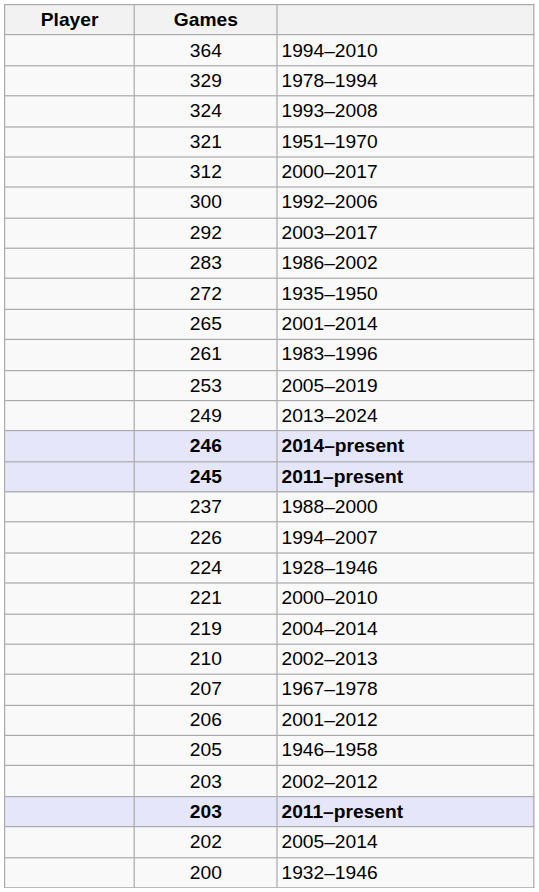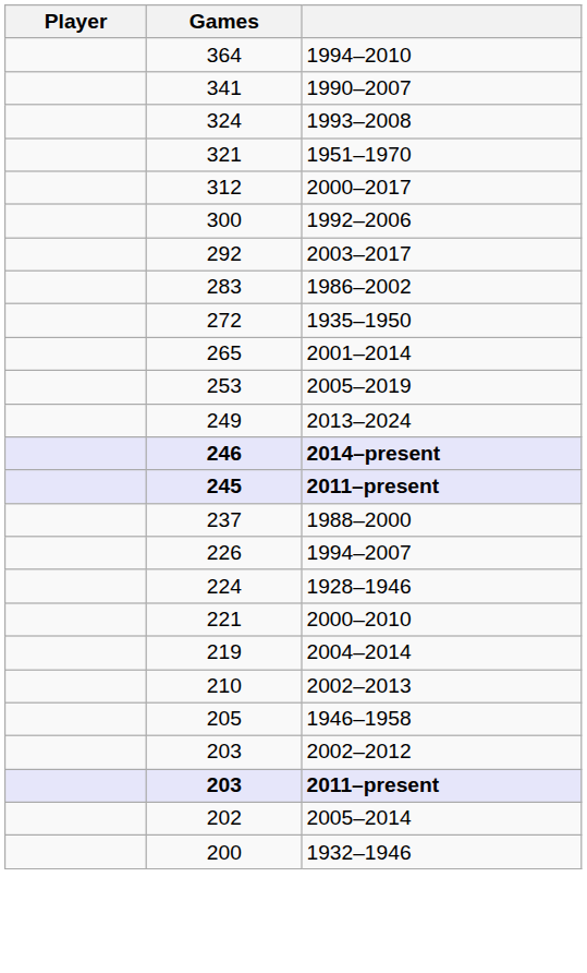+ row: 341 | 1990–2007
- row: 329 | 1978–1994
- row: 261 | 1983–1996
- row: 207 | 1967–1978
- row: 206 | 2001–2012
